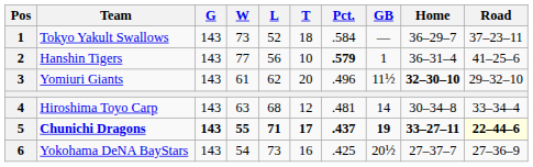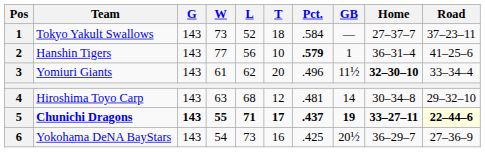Tokyo Yakult Swallows | Home: 36–29–7 -> 27–37–7
Yomiuri Giants | Road: 29–32–10 -> 33–34–4
Hiroshima Toyo Carp | Road: 33–34–4 -> 29–32–10
Yokohama DeNA BayStars | Home: 27–37–7 -> 36–29–7
